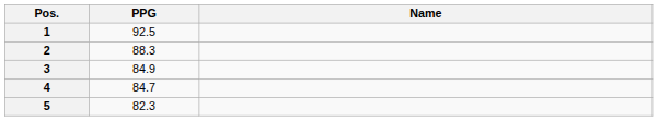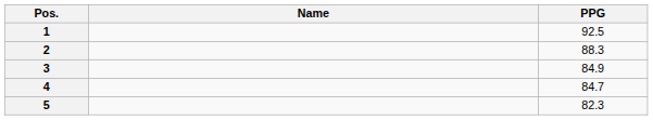columns swapped: Name <-> PPG
